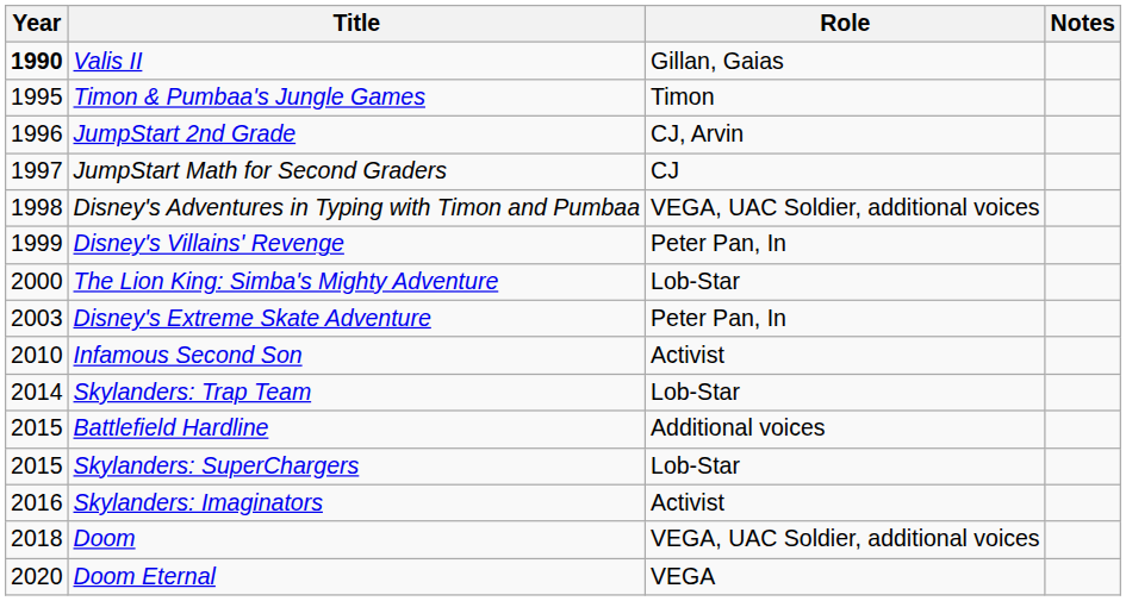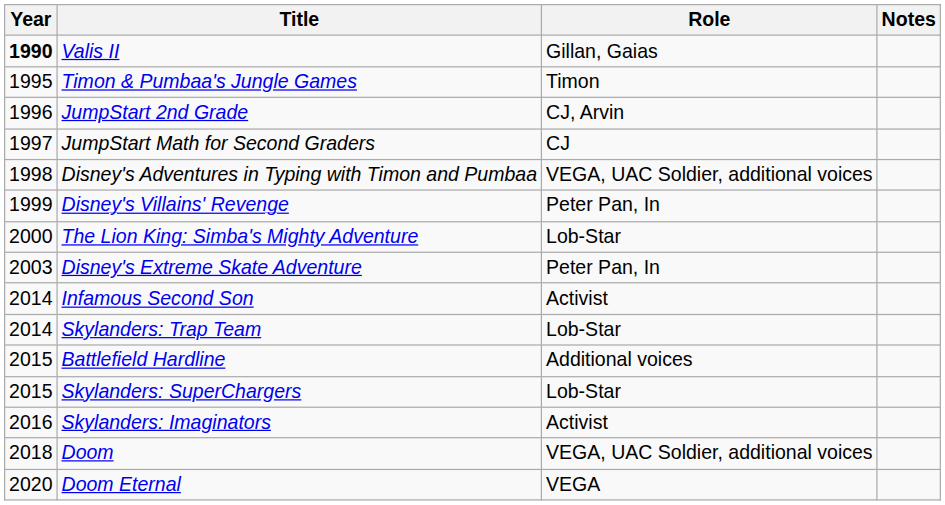Infamous Second Son | Year: 2010 -> 2014
